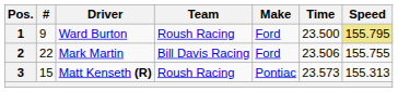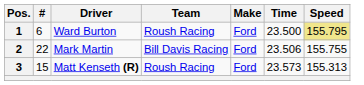1 | #: 9 -> 6
3 | Make: Pontiac -> Ford
